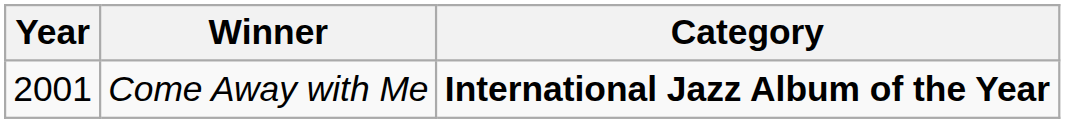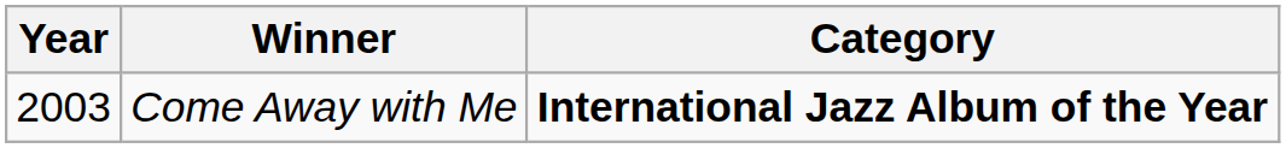Come Away with Me | Year: 2001 -> 2003
